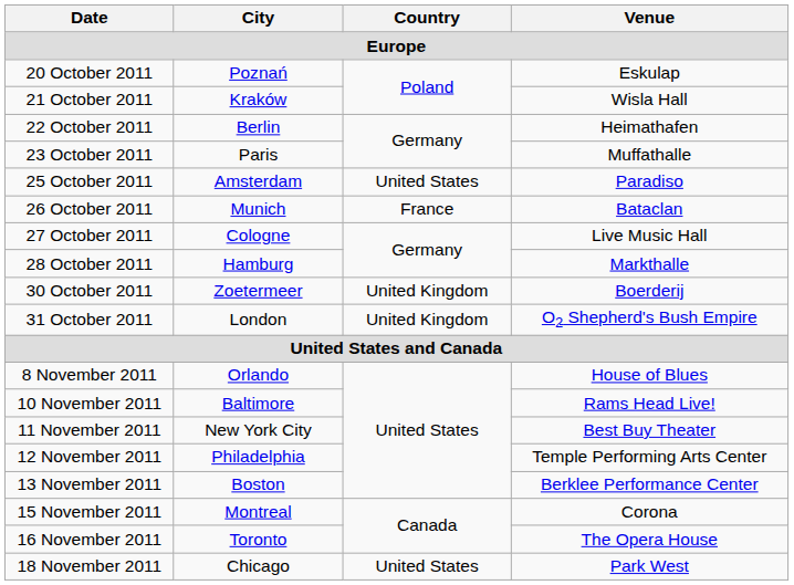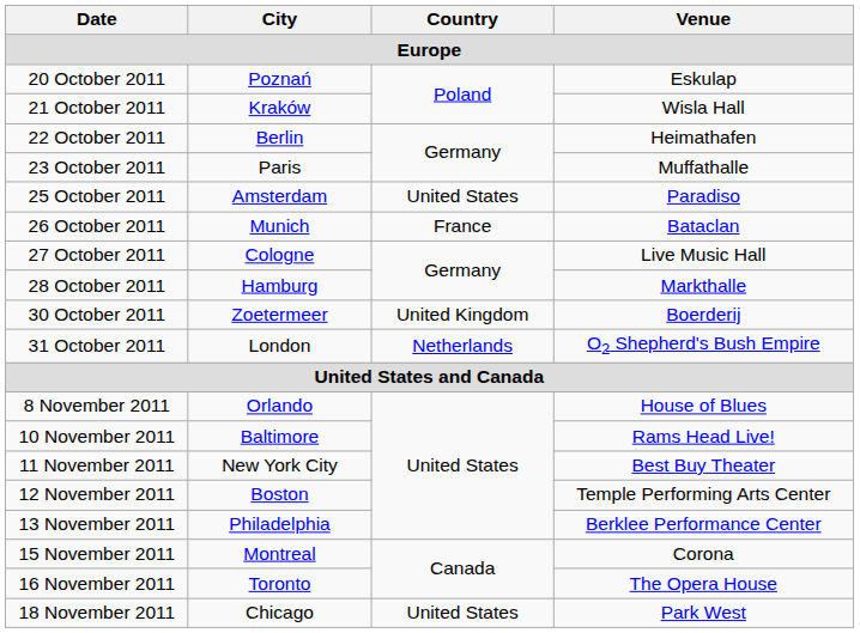31 October 2011 | Country: United Kingdom -> Netherlands
12 November 2011 | City: Philadelphia -> Boston
13 November 2011 | City: Boston -> Philadelphia
